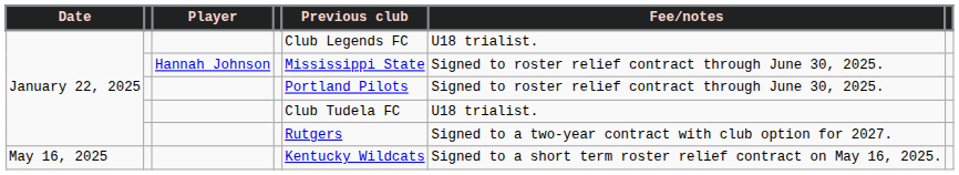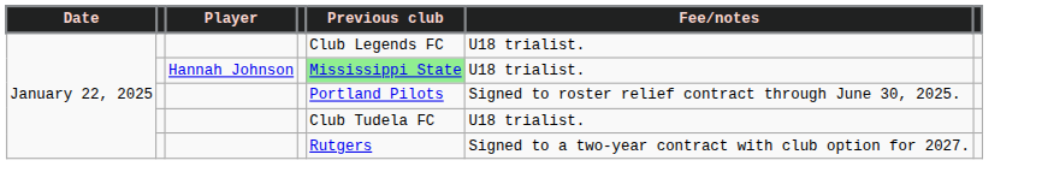January 22, 2025 / Hannah Johnson | Previous club: no background -> lightgreen background
January 22, 2025 / Hannah Johnson | Fee/notes: Signed to roster relief contract through June 30, 2025. -> U18 trialist.
- row: May 16, 2025 | Kentucky Wildcats | Signed to a short term roster relief contract on May 16, 2025.
